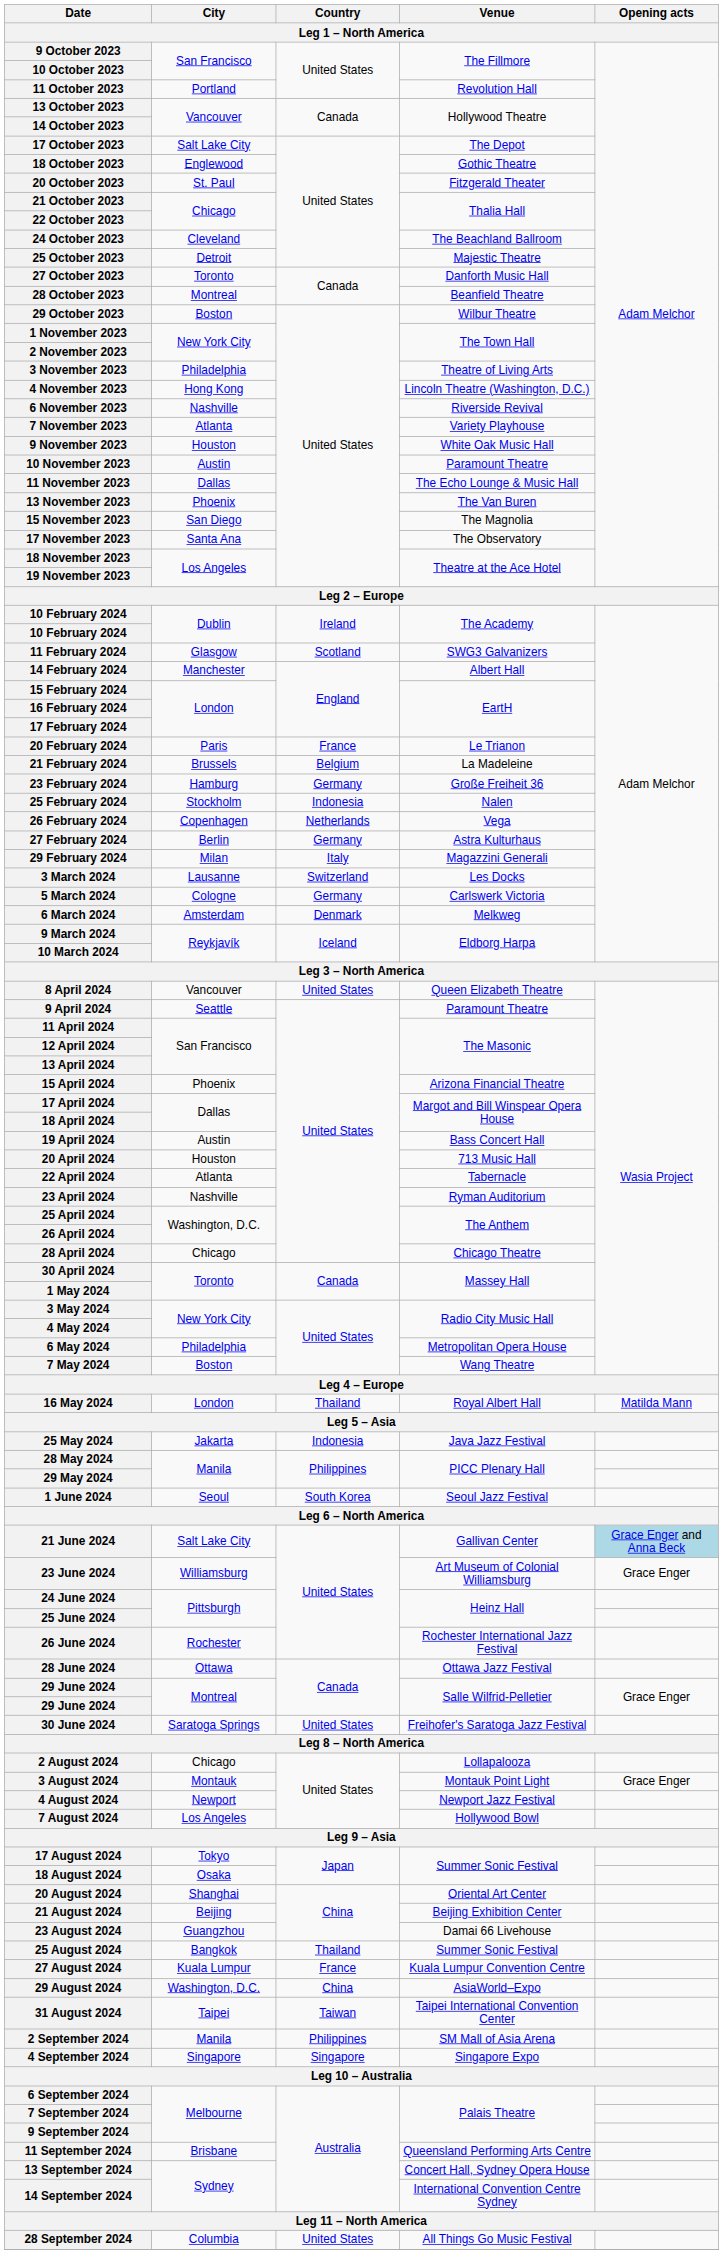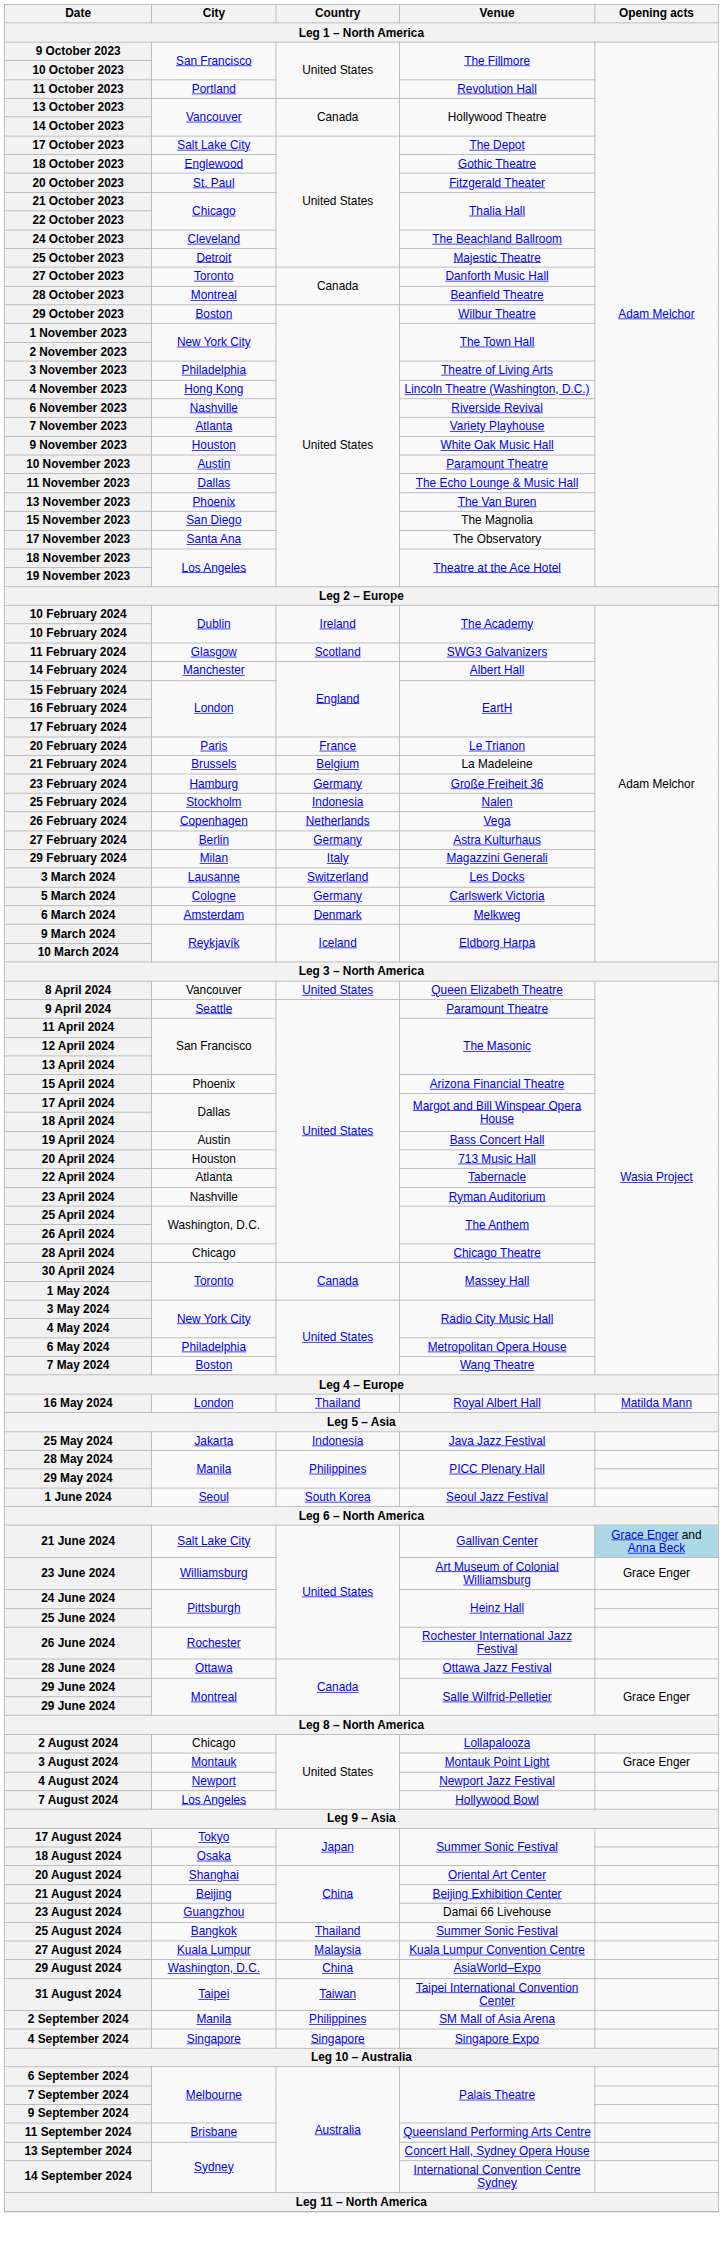- row: 30 June 2024 | Saratoga Springs | United States | Freihofer's Saratoga Jazz Festival
27 August 2024 | Country: France -> Malaysia
- row: 28 September 2024 | Columbia | United States | All Things Go Music Festival
